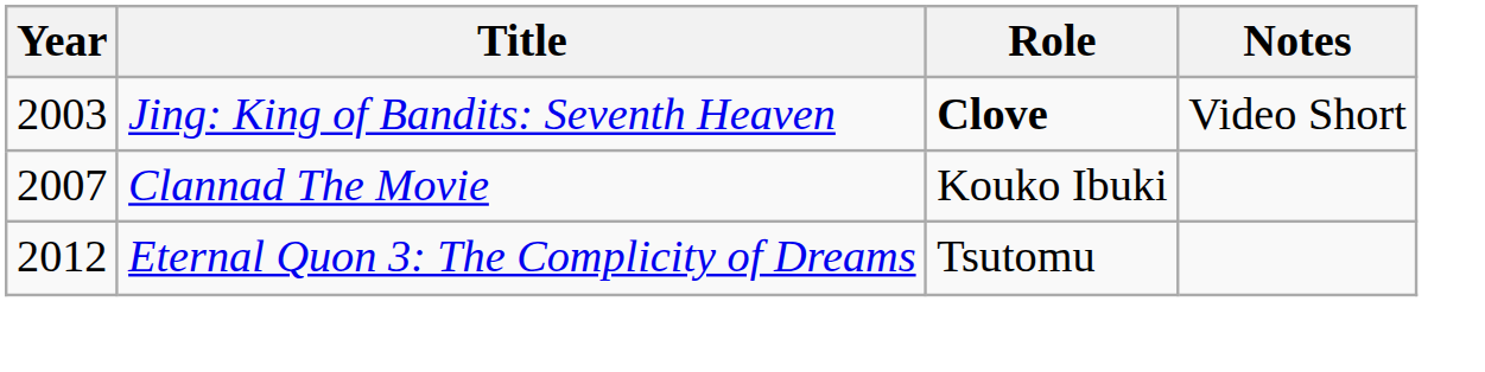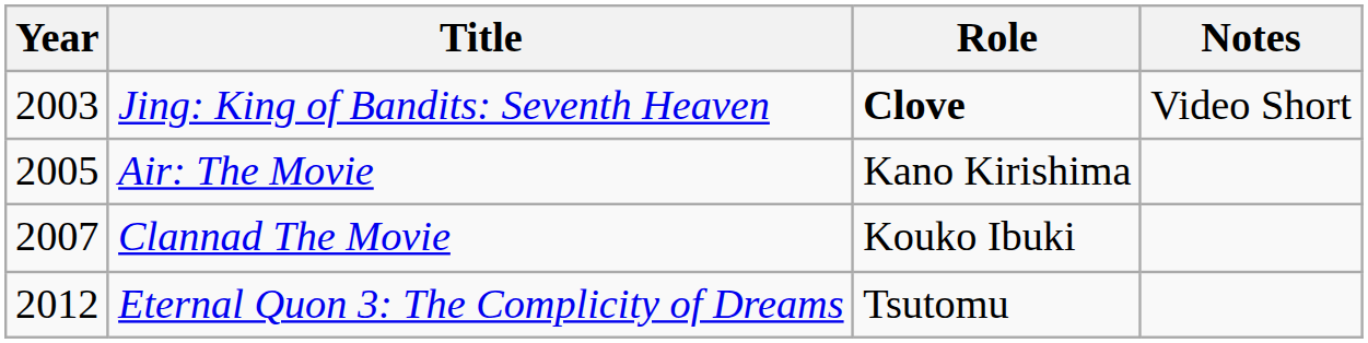+ row: 2005 | Air: The Movie | Kano Kirishima
